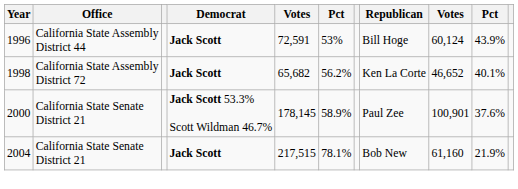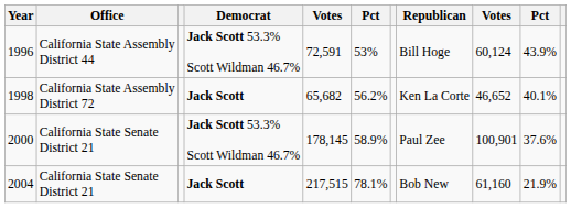1996 | Democrat: Jack Scott -> Jack Scott 53.3% Scott Wildman 46.7%
